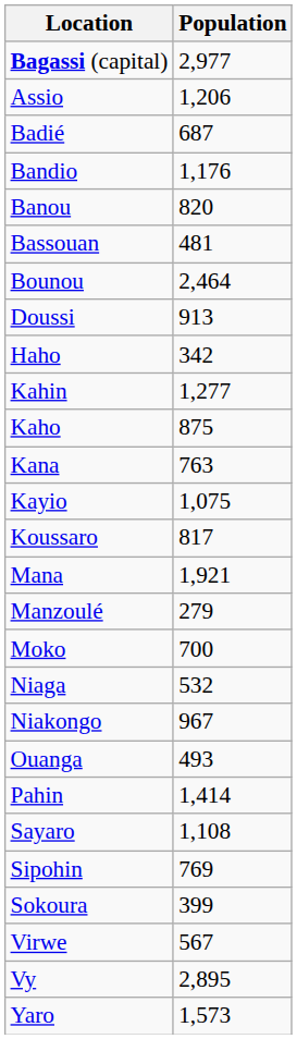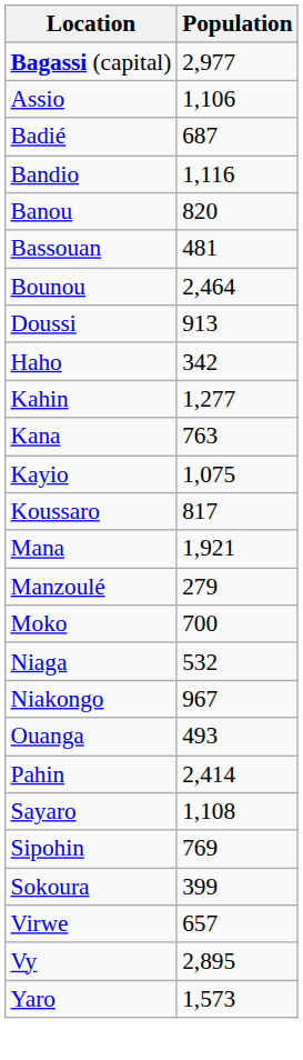Assio | Population: 1,206 -> 1,106
Bandio | Population: 1,176 -> 1,116
- row: Kaho | 875
Pahin | Population: 1,414 -> 2,414
Virwe | Population: 567 -> 657
